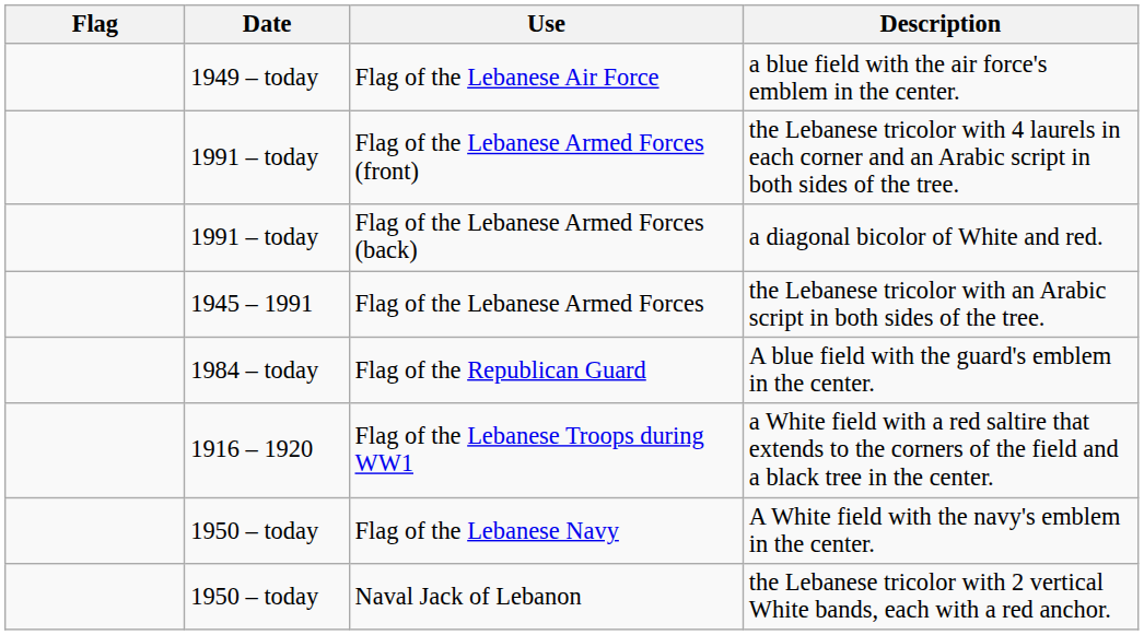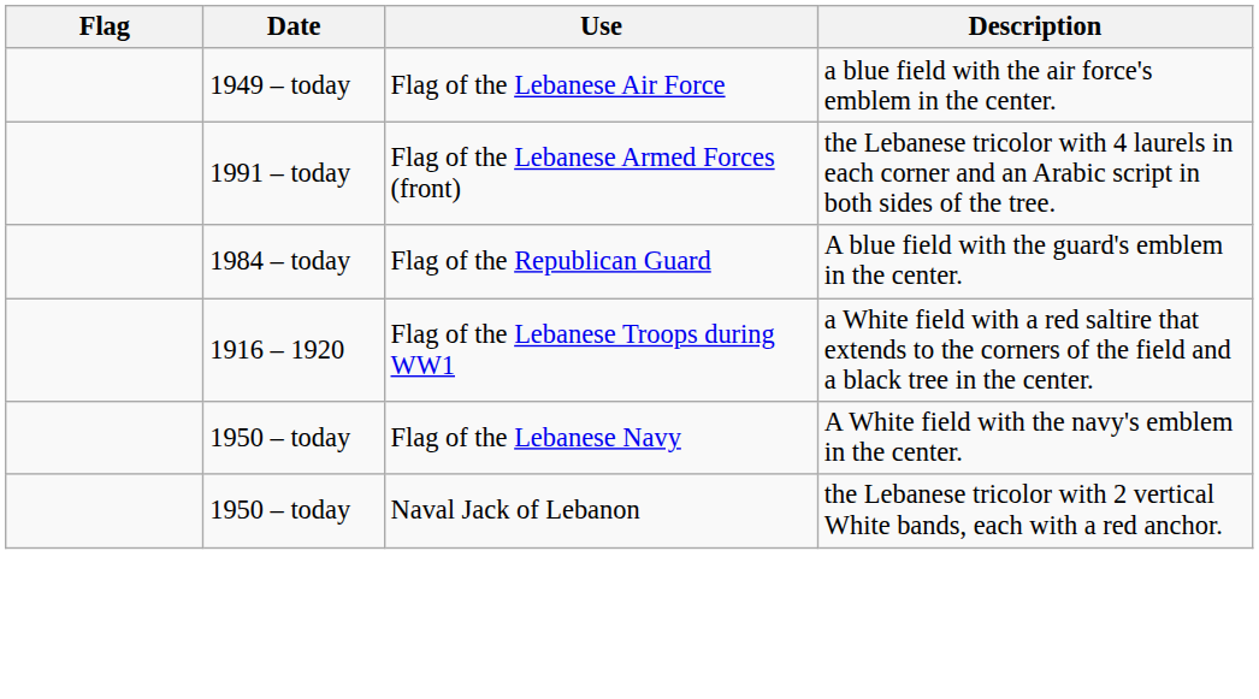- row: 1991 – today | Flag of the Lebanese Armed Forces (back) | a diagonal bicolor of White and red.
- row: 1945 – 1991 | Flag of the Lebanese Armed Forces | the Lebanese tricolor with an Arabic script in both sides of the tree.
